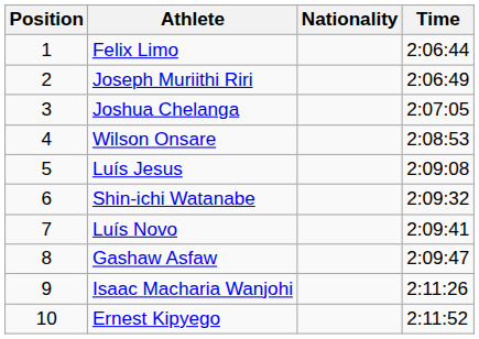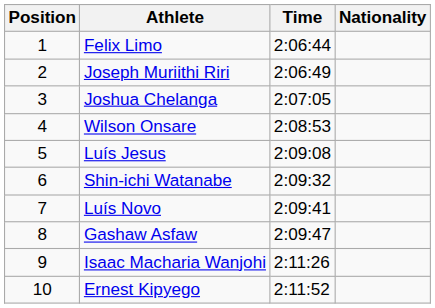columns swapped: Nationality <-> Time
